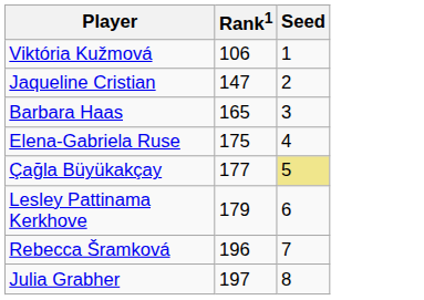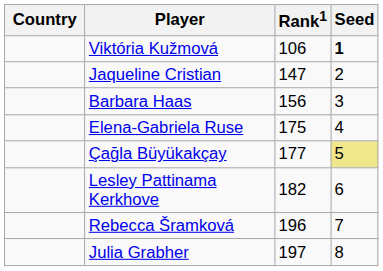+ column: Country
Viktória Kužmová | Seed: normal -> bold
Barbara Haas | Rank1: 165 -> 156
Lesley Pattinama Kerkhove | Rank1: 179 -> 182
